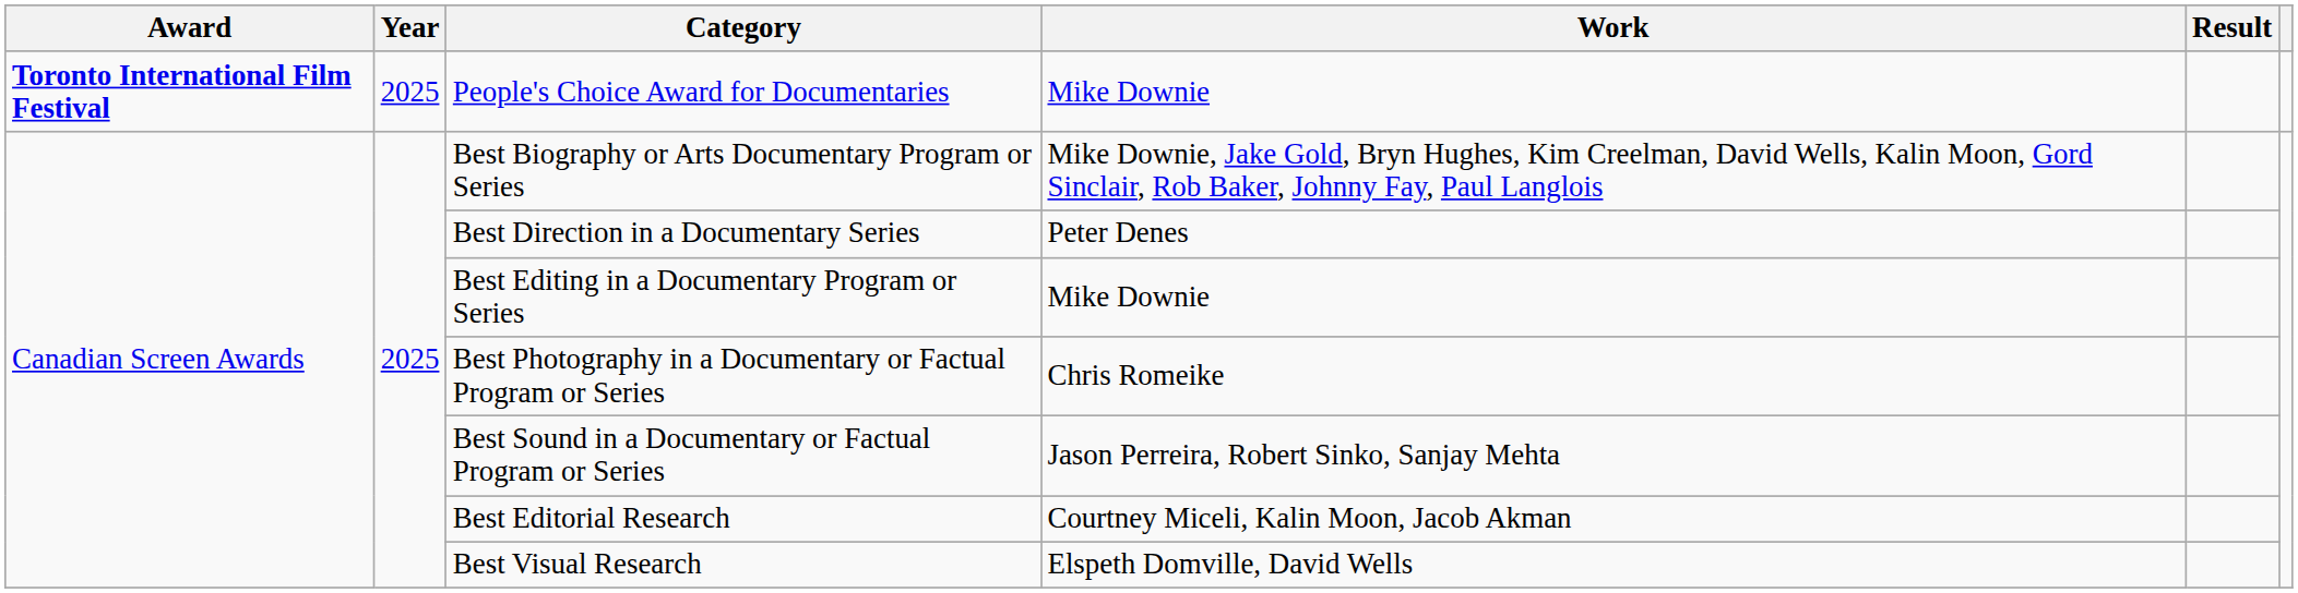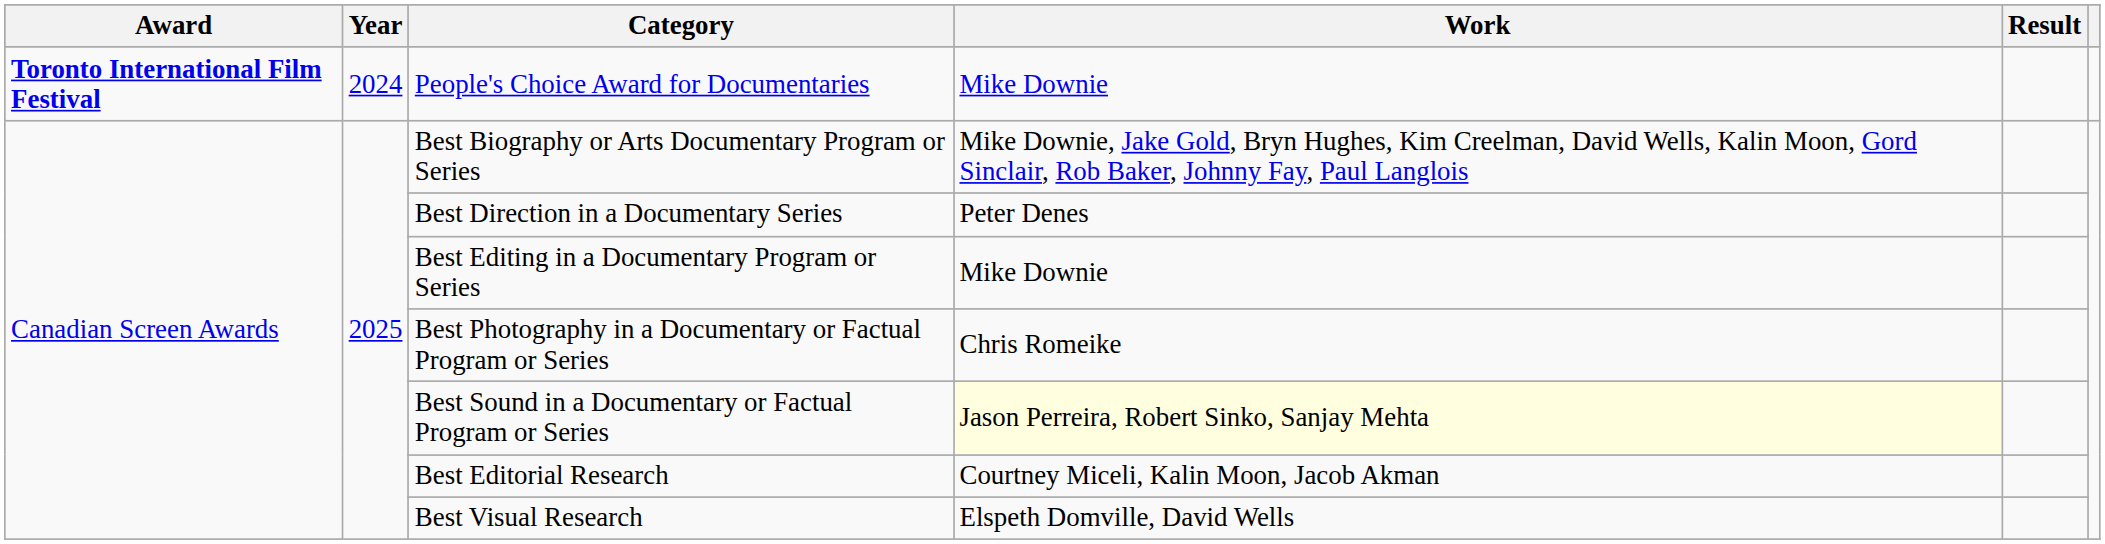People's Choice Award for Documentaries | Year: 2025 -> 2024
Best Sound in a Documentary or Factual Program or Series | Work: no background -> lightyellow background
